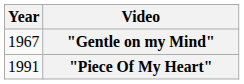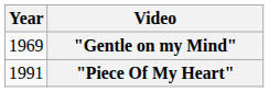"Gentle on my Mind" | Year: 1967 -> 1969
